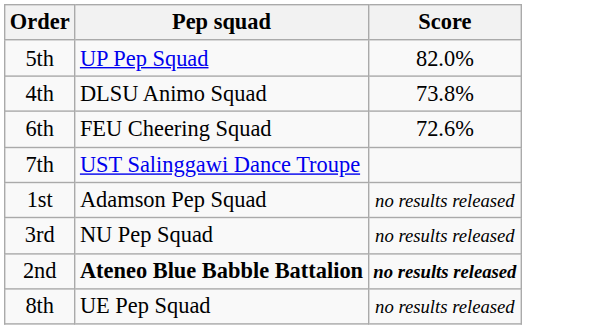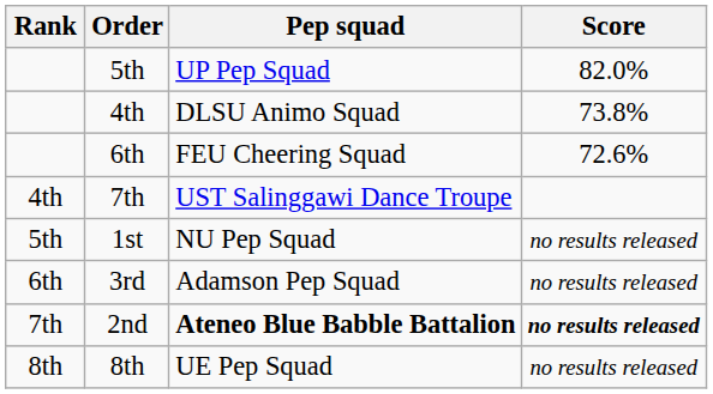+ column: Rank | 4th | 5th | 6th | 7th | 8th
1st | Pep squad: Adamson Pep Squad -> NU Pep Squad
3rd | Pep squad: NU Pep Squad -> Adamson Pep Squad
